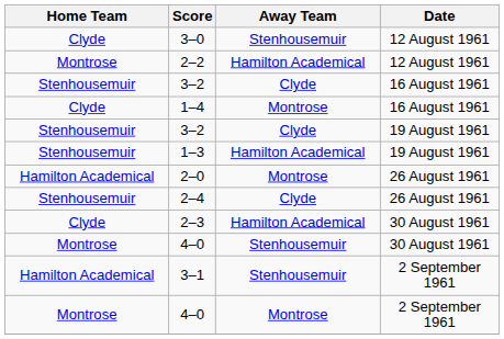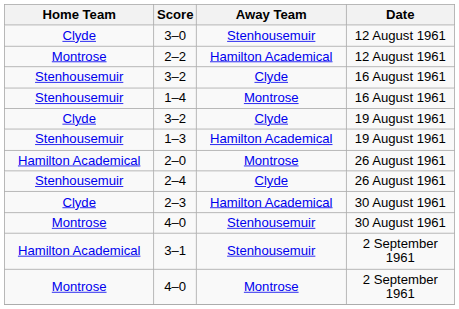1–4 | Home Team: Clyde -> Stenhousemuir
3–2 / 19 August 1961 | Home Team: Stenhousemuir -> Clyde
